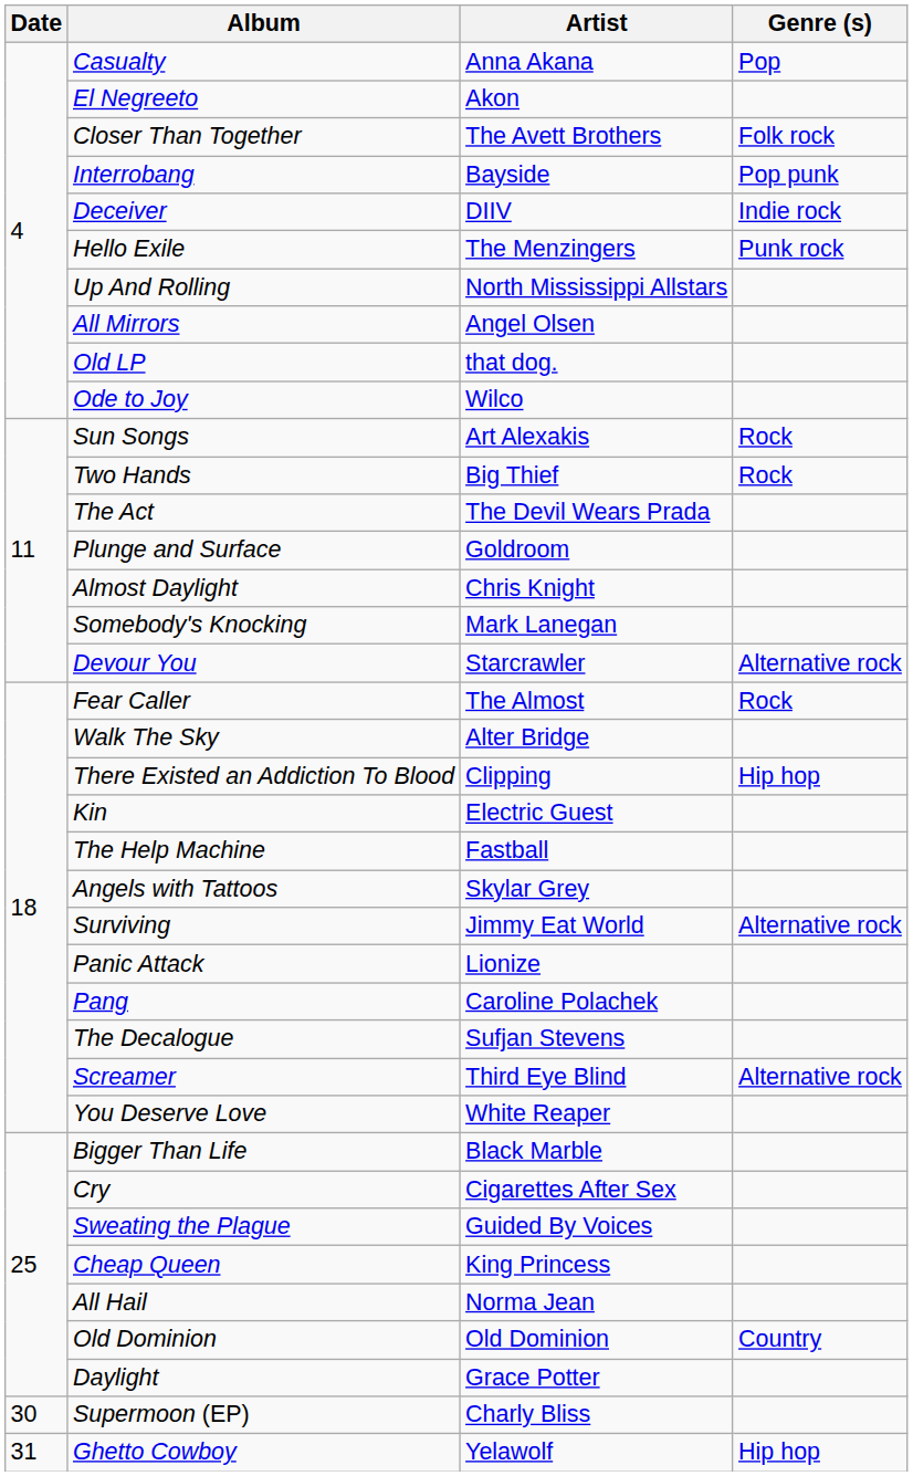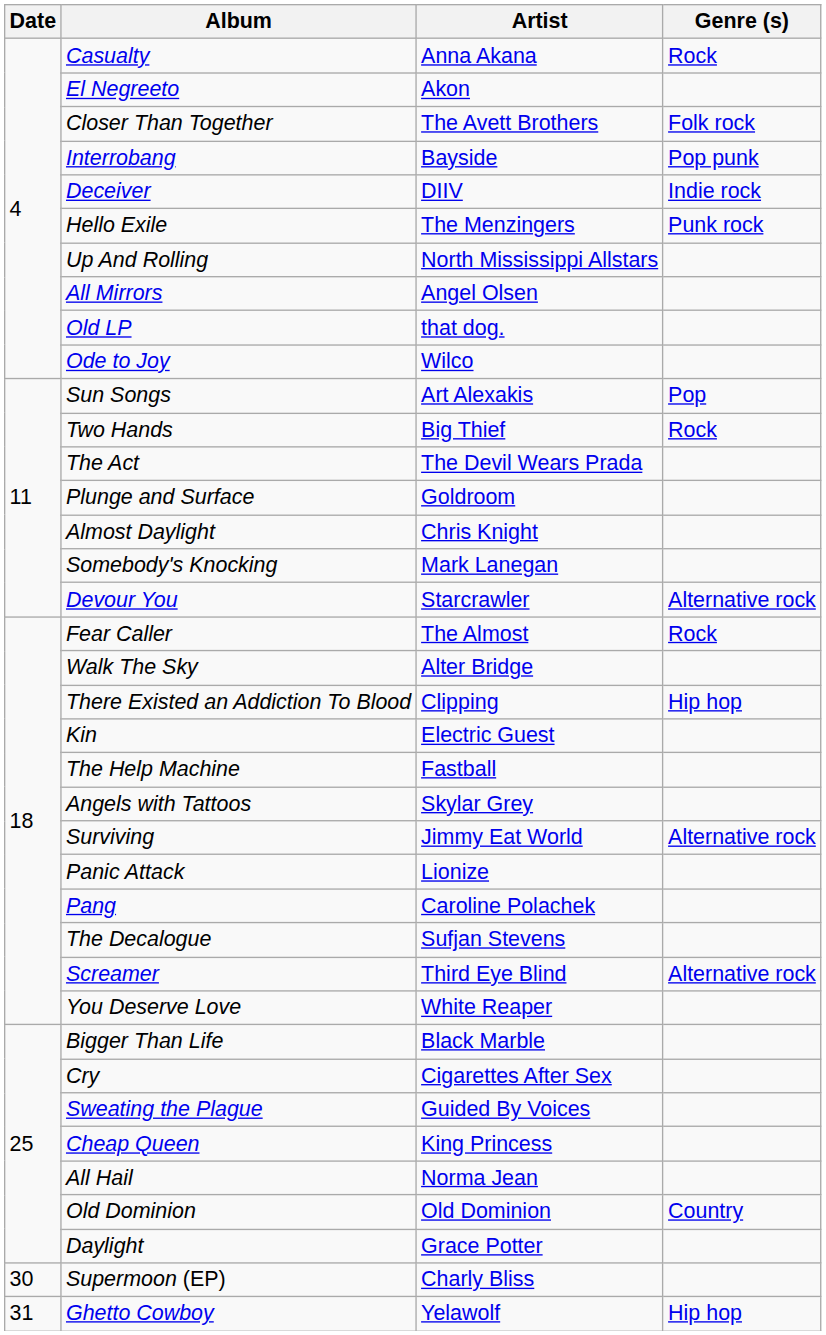Casualty | Genre (s): Pop -> Rock
Sun Songs | Genre (s): Rock -> Pop
